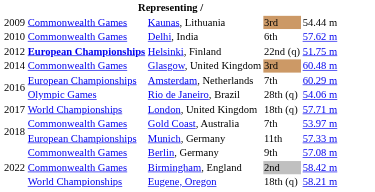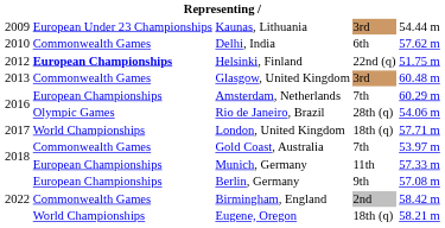Kaunas, Lithuania | column 2: Commonwealth Games -> European Under 23 Championships
Glasgow, United Kingdom | column 1: 2014 -> 2013
Berlin, Germany | column 2: Commonwealth Games -> European Championships
